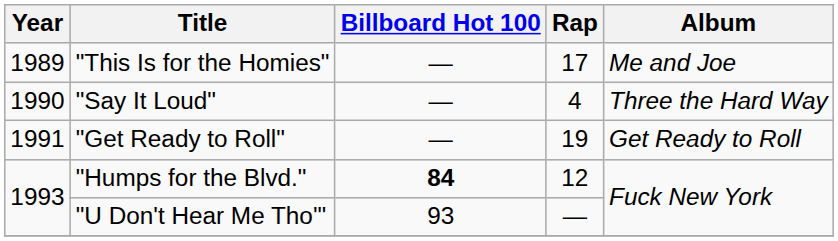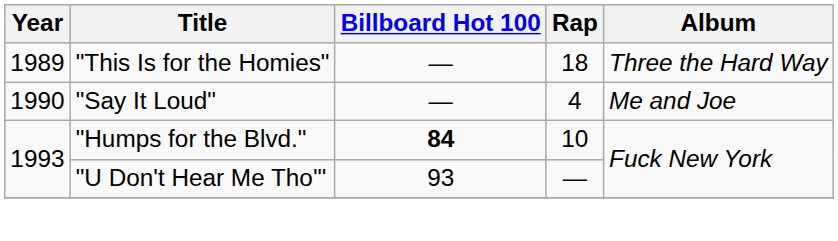"This Is for the Homies" | Rap: 17 -> 18
"This Is for the Homies" | Album: Me and Joe -> Three the Hard Way
"Say It Loud" | Album: Three the Hard Way -> Me and Joe
- row: 1991 | "Get Ready to Roll" | — | 19 | Get Ready to Roll
"Humps for the Blvd." | Rap: 12 -> 10
